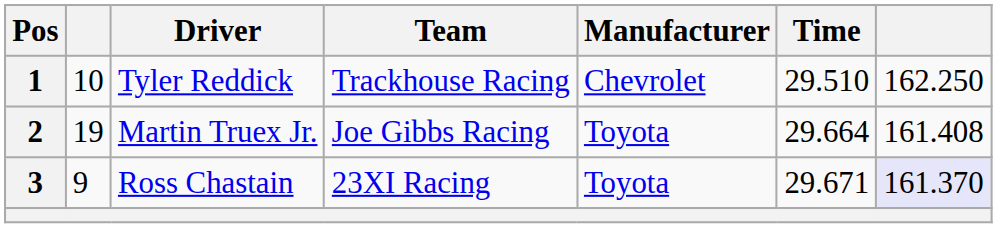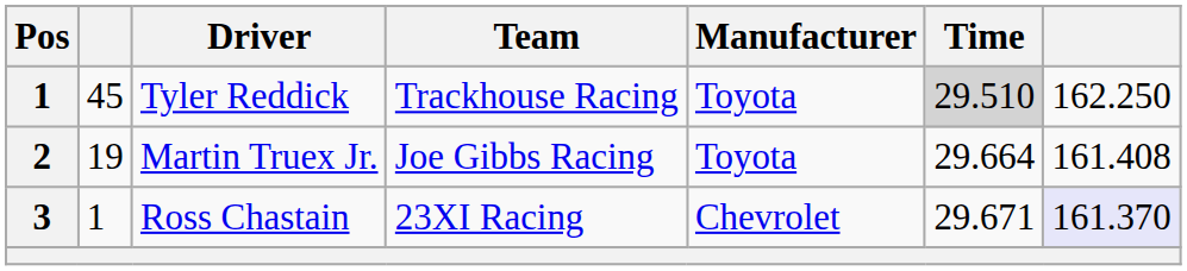Tyler Reddick | column 2: 10 -> 45
Tyler Reddick | Manufacturer: Chevrolet -> Toyota
Tyler Reddick | Time: no background -> lightgrey background
Ross Chastain | column 2: 9 -> 1
Ross Chastain | Manufacturer: Toyota -> Chevrolet
